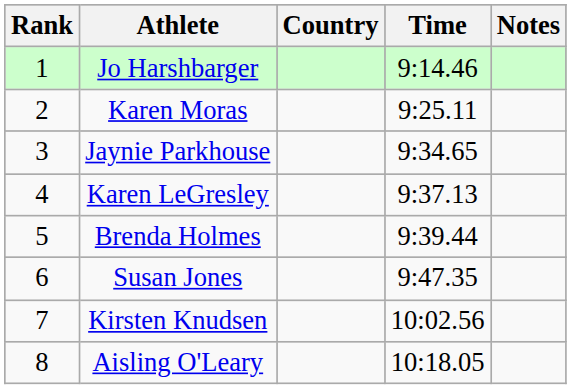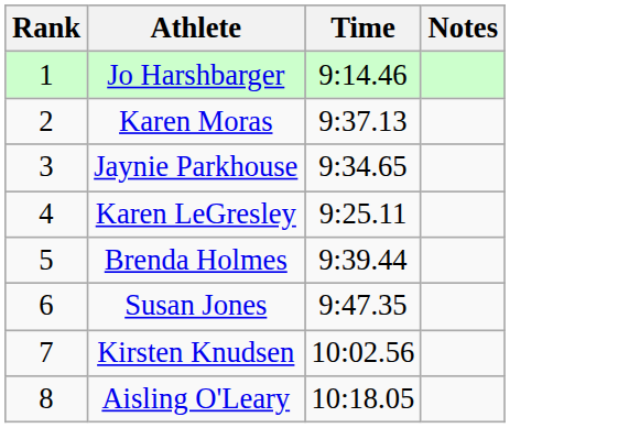- column: Country
Karen Moras | Time: 9:25.11 -> 9:37.13
Karen LeGresley | Time: 9:37.13 -> 9:25.11
